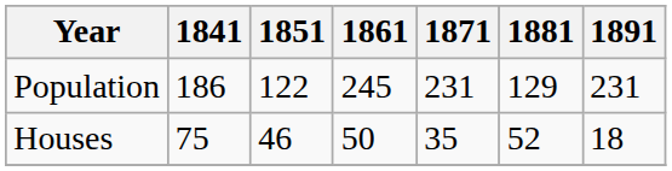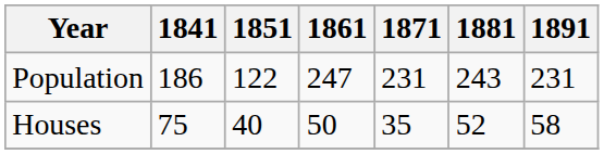Population | 1861: 245 -> 247
Population | 1881: 129 -> 243
Houses | 1851: 46 -> 40
Houses | 1891: 18 -> 58
